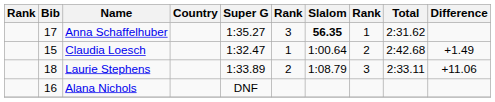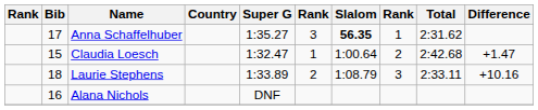Claudia Loesch | Difference: +1.49 -> +1.47
Laurie Stephens | Difference: +11.06 -> +10.16
